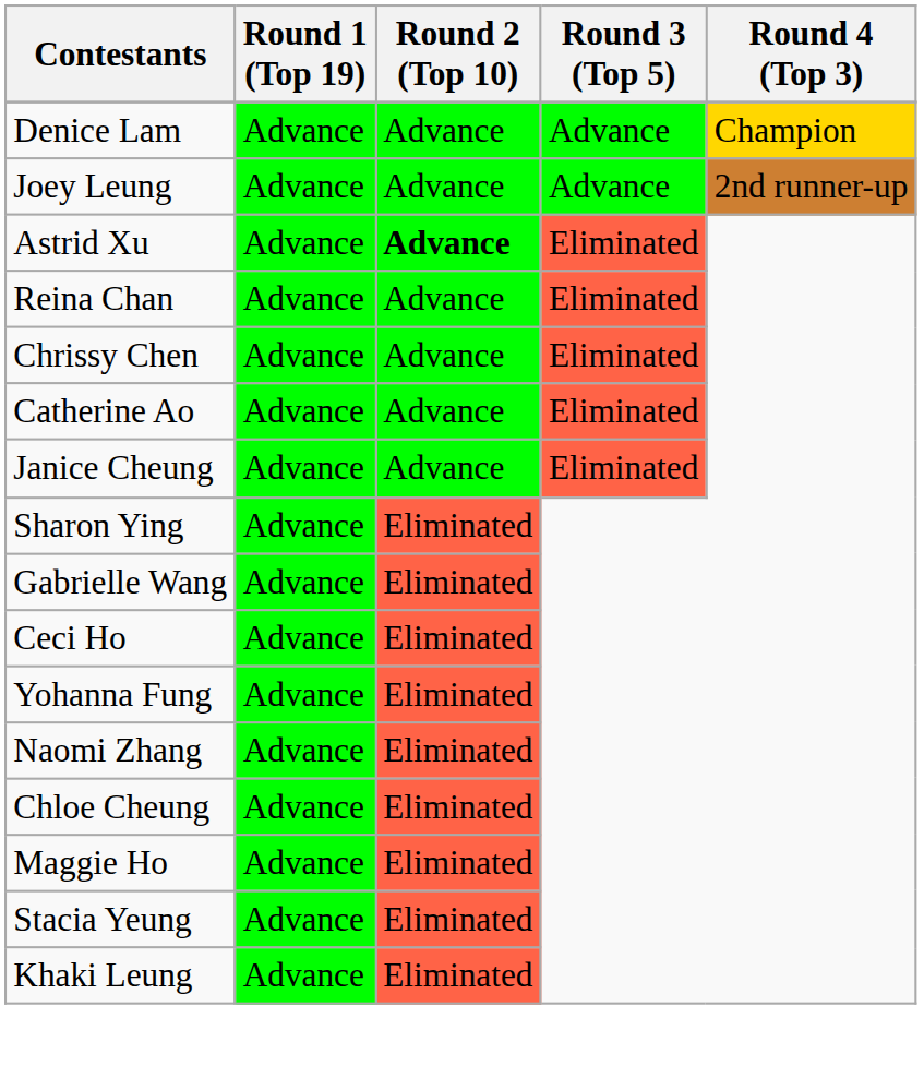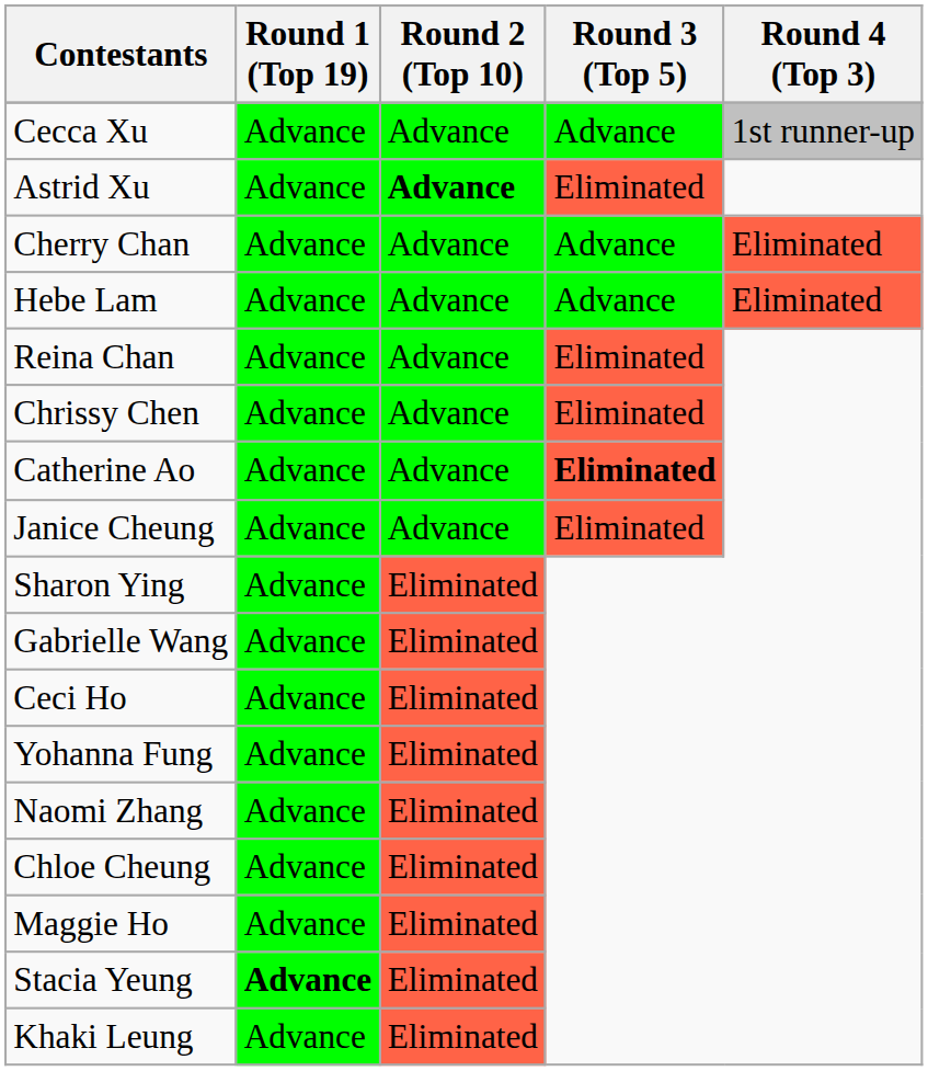- row: Denice Lam | Advance | Advance | Advance | Champion
+ row: Cecca Xu | Advance | Advance | Advance | 1st runner-up
- row: Joey Leung | Advance | Advance | Advance | 2nd runner-up
+ row: Cherry Chan | Advance | Advance | Advance | Eliminated
+ row: Hebe Lam | Advance | Advance | Advance | Eliminated
Catherine Ao | Round 3 (Top 5): normal -> bold
Stacia Yeung | Round 1 (Top 19): normal -> bold
